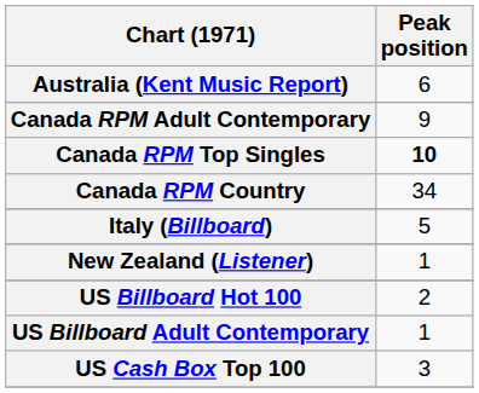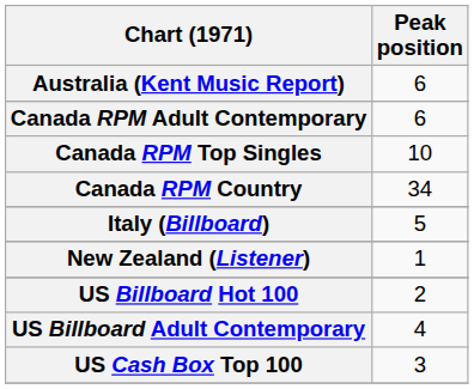Canada RPM Adult Contemporary | Peak position: 9 -> 6
Canada RPM Top Singles | Peak position: bold -> normal
US Billboard Adult Contemporary | Peak position: 1 -> 4
